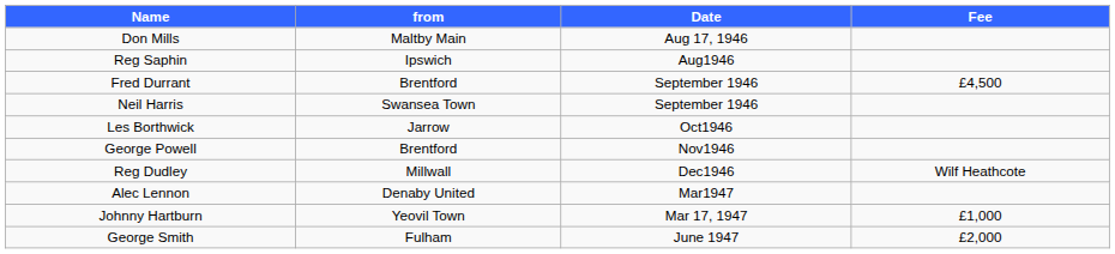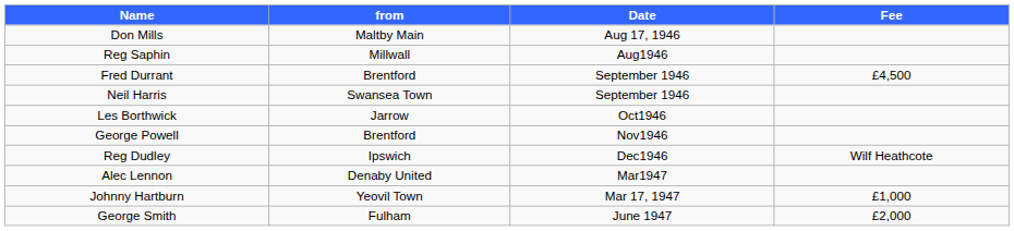Reg Saphin | from: Ipswich -> Millwall
Reg Dudley | from: Millwall -> Ipswich
